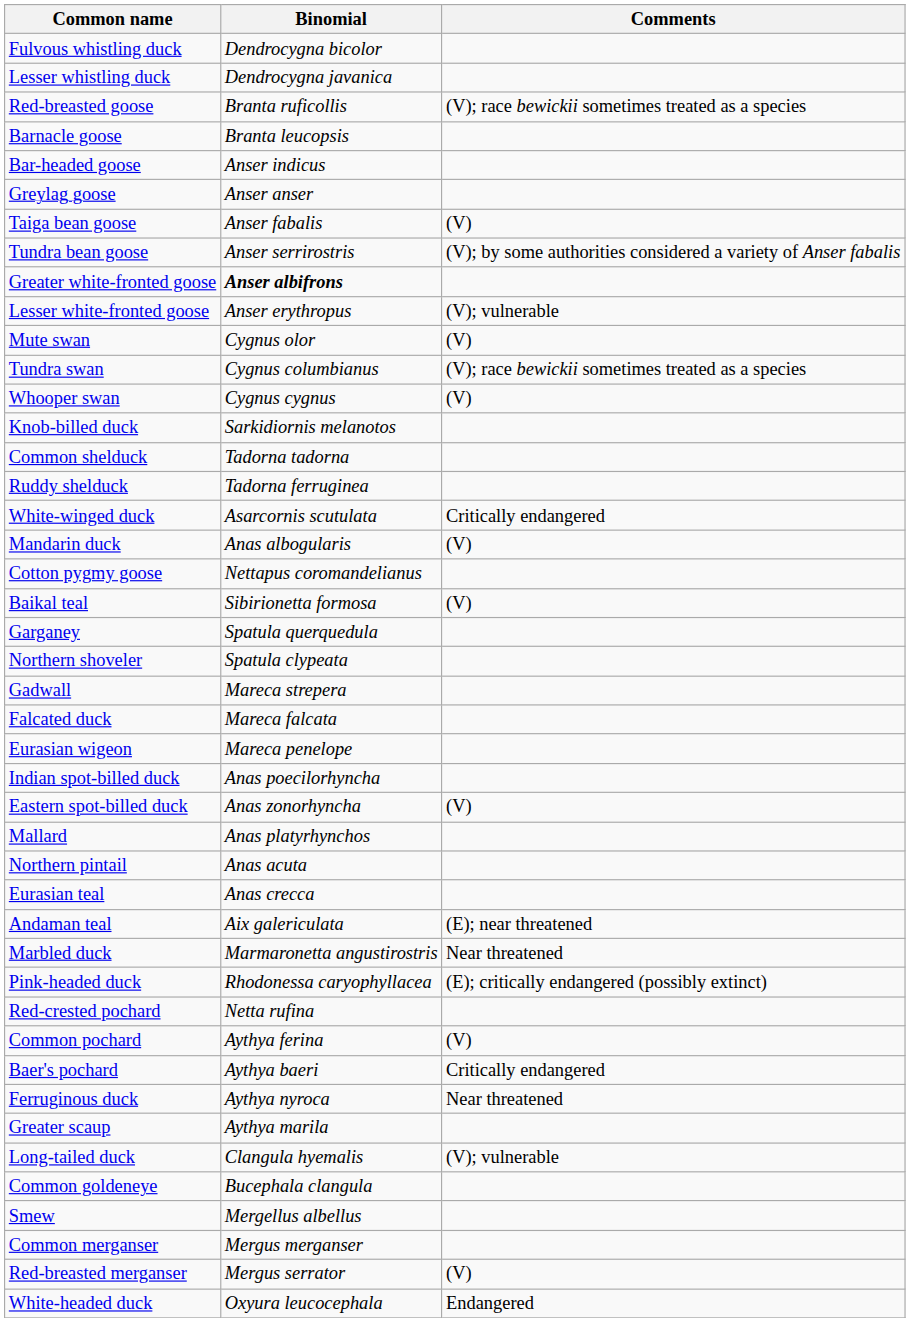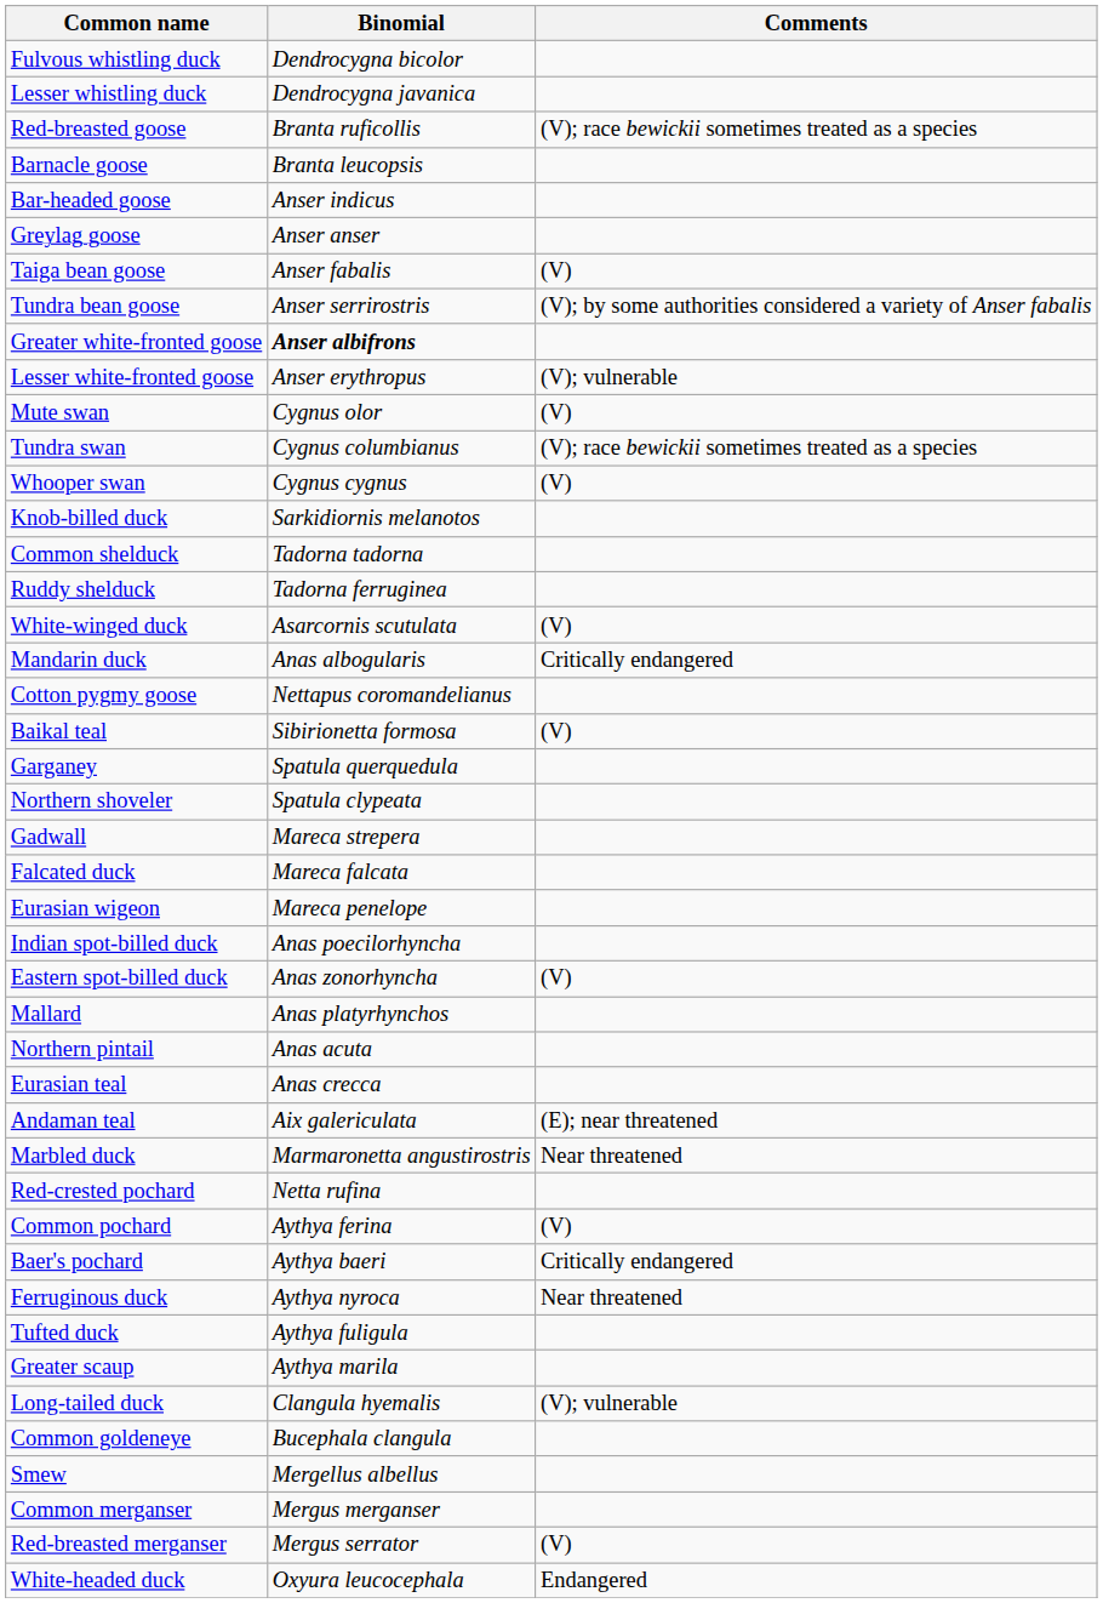White-winged duck | Comments: Critically endangered -> (V)
Mandarin duck | Comments: (V) -> Critically endangered
- row: Pink-headed duck | Rhodonessa caryophyllacea | (E); critically endangered (possibly extinct)
+ row: Tufted duck | Aythya fuligula
